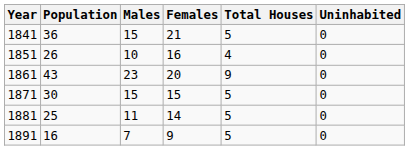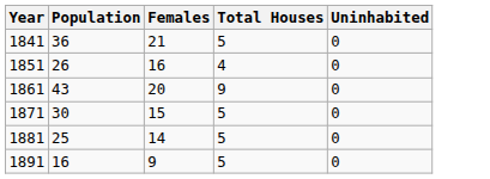- column: Males | 15 | 10 | 23 | 15 | 11 | 7
